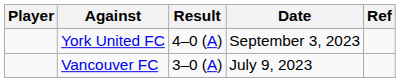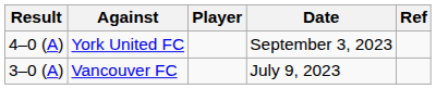columns swapped: Player <-> Result
